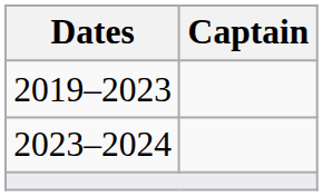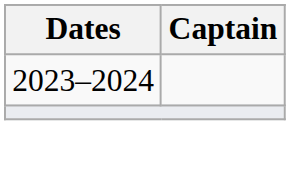- row: 2019–2023
